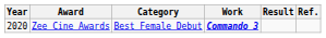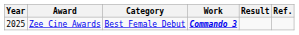Zee Cine Awards | Year: 2020 -> 2025
